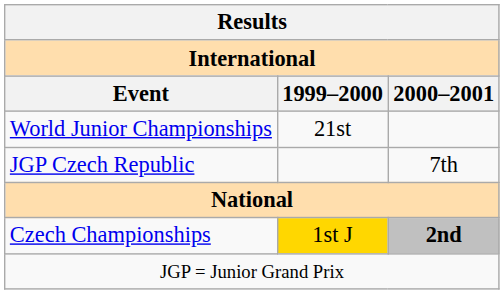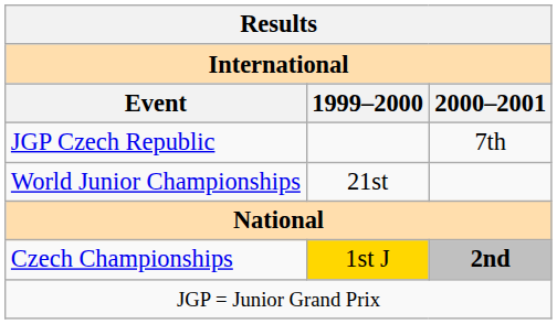rows swapped: World Junior Championships <-> JGP Czech Republic
